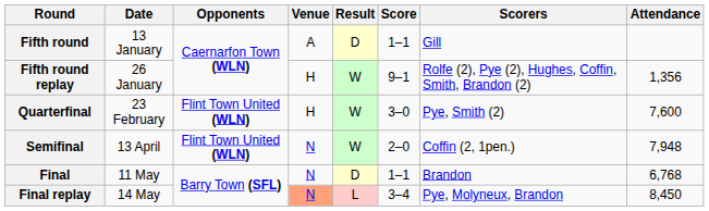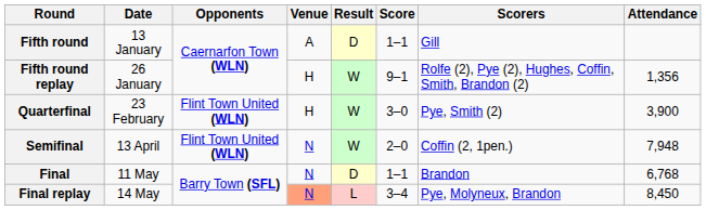Quarterfinal | Attendance: 7,600 -> 3,900
